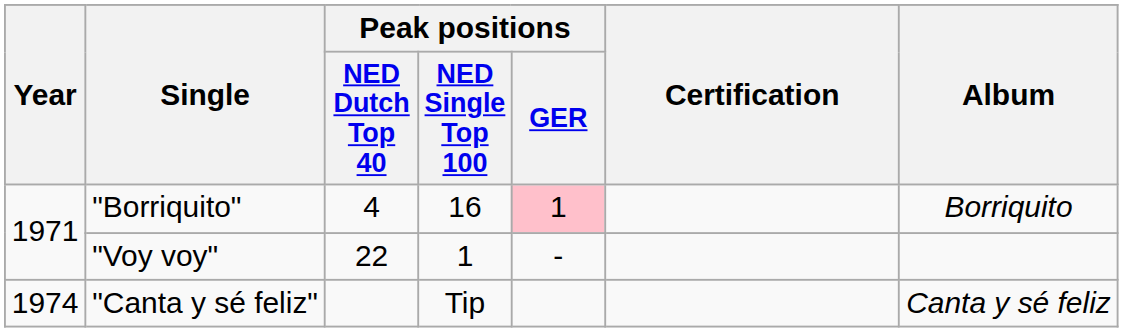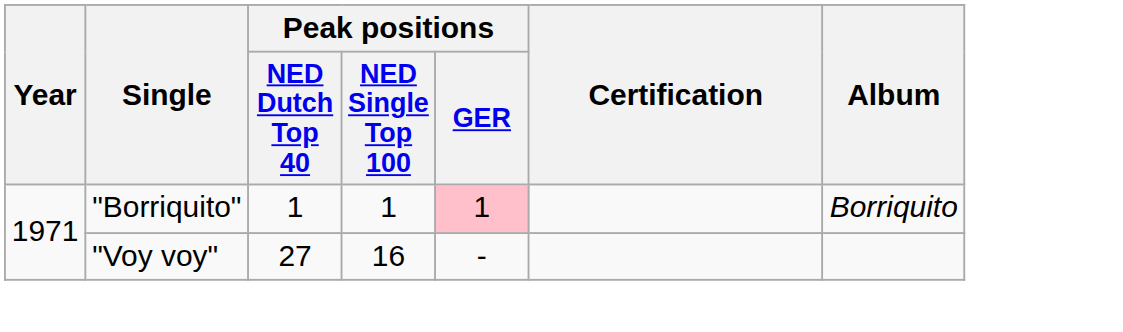"Borriquito" | Peak positions / NED Dutch Top 40: 4 -> 1
"Borriquito" | Peak positions / NED Single Top 100: 16 -> 1
"Voy voy" | Peak positions / NED Dutch Top 40: 22 -> 27
"Voy voy" | Peak positions / NED Single Top 100: 1 -> 16
- row: 1974 | "Canta y sé feliz" | Tip | Canta y sé feliz
